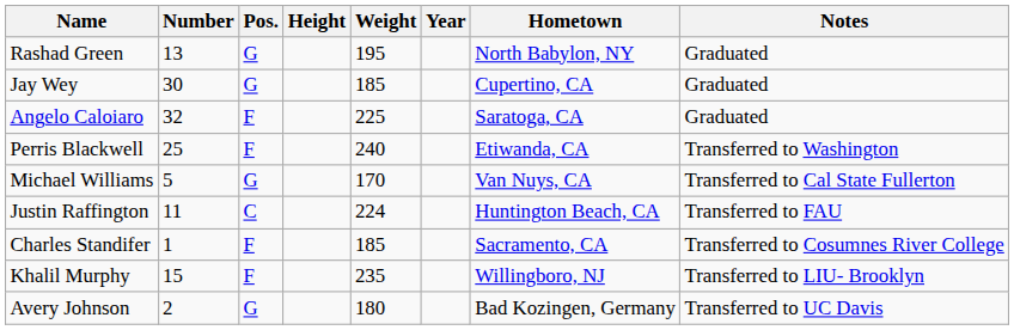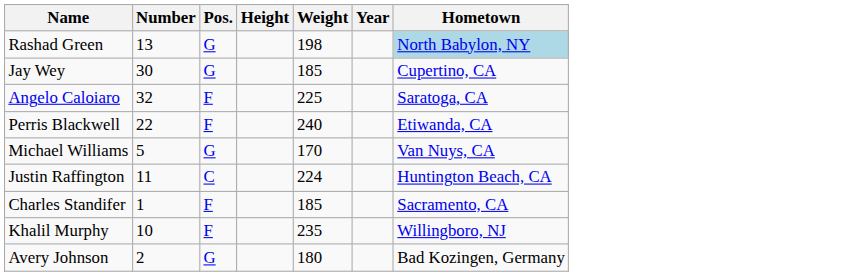- column: Notes | Graduated | Graduated | Graduated | Transferred to Washington | Transferred to Cal State Fullerton | Transferred to FAU | Transferred to Cosumnes River College | Transferred to LIU- Brooklyn | Transferred to UC Davis
Rashad Green | Weight: 195 -> 198
Rashad Green | Hometown: no background -> lightblue background
Perris Blackwell | Number: 25 -> 22
Khalil Murphy | Number: 15 -> 10
